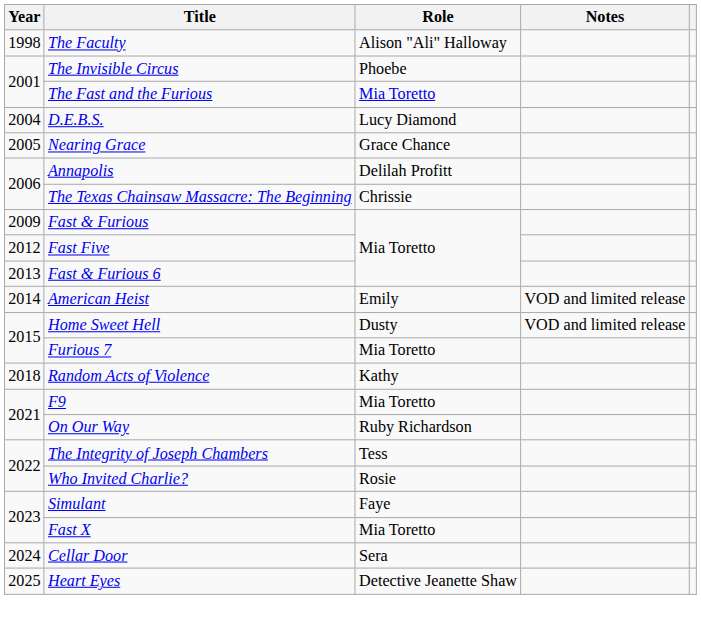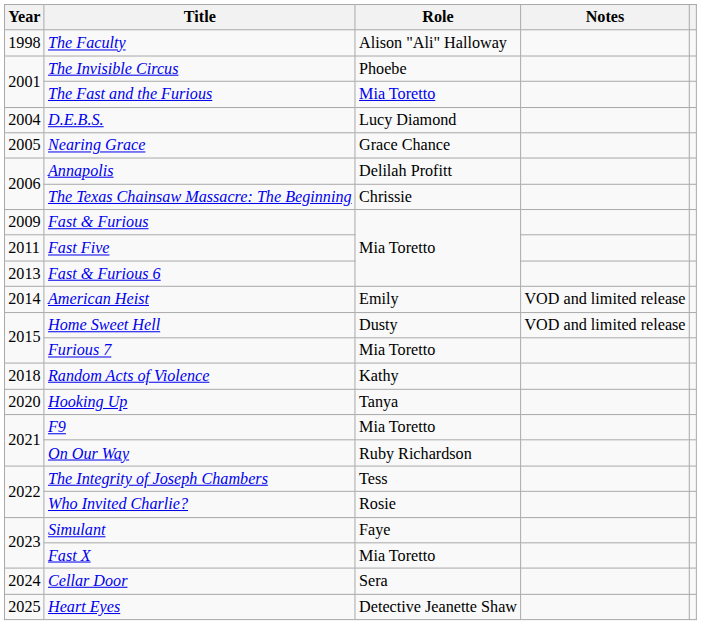Fast Five | Year: 2012 -> 2011
+ row: 2020 | Hooking Up | Tanya
